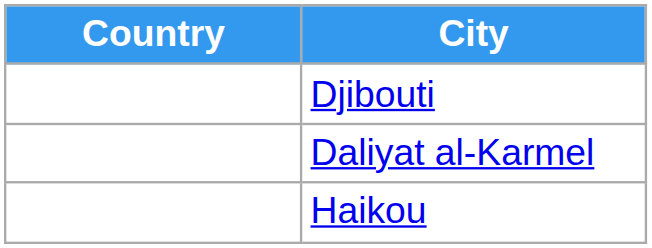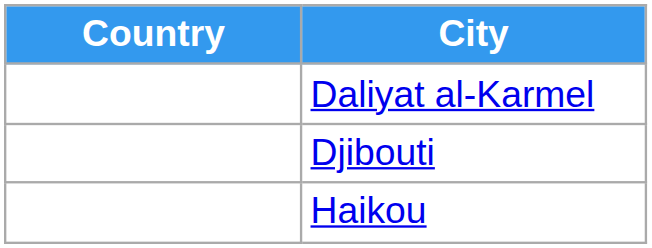rows swapped: Djibouti <-> Daliyat al-Karmel
